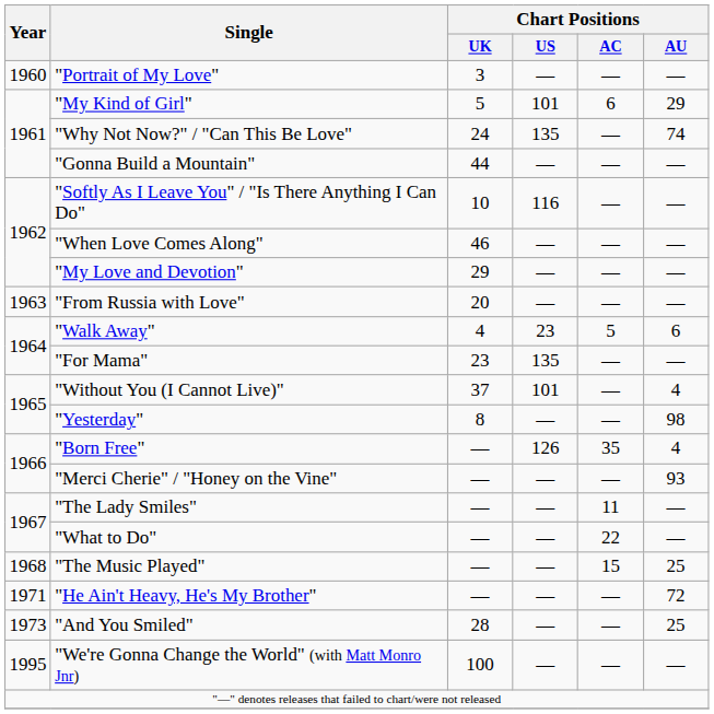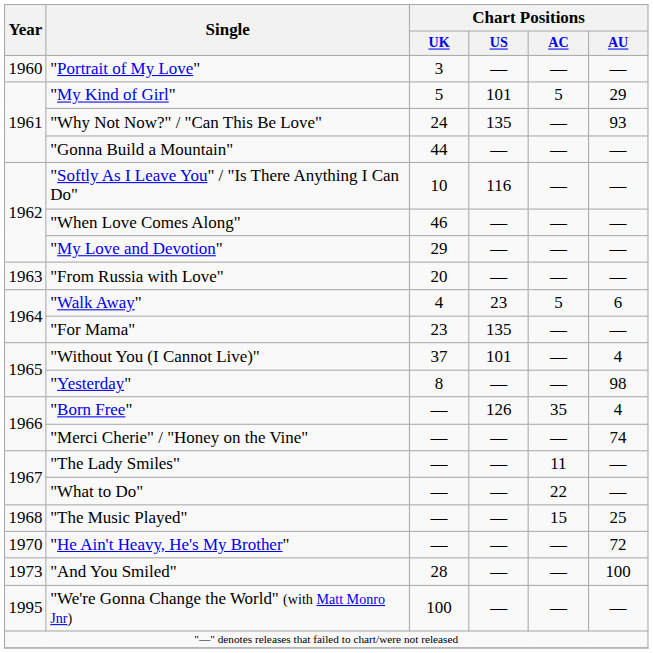"My Kind of Girl" | Chart Positions / AC: 6 -> 5
"Why Not Now?" / "Can This Be Love" | Chart Positions / AU: 74 -> 93
"Merci Cherie" / "Honey on the Vine" | Chart Positions / AU: 93 -> 74
"He Ain't Heavy, He's My Brother" | Year: 1971 -> 1970
"And You Smiled" | Chart Positions / AU: 25 -> 100
